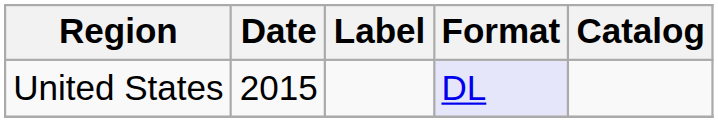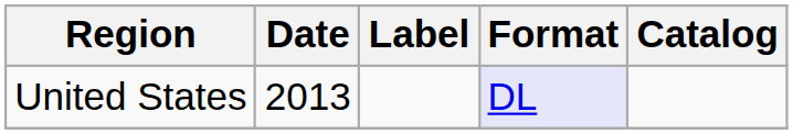United States | Date: 2015 -> 2013
